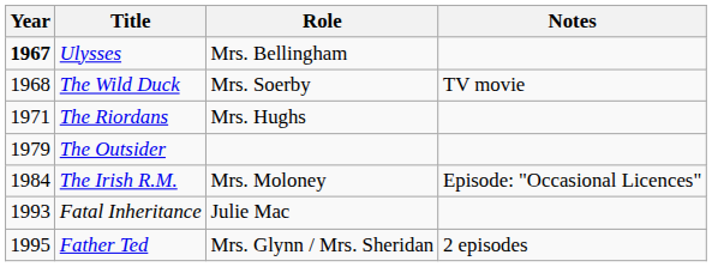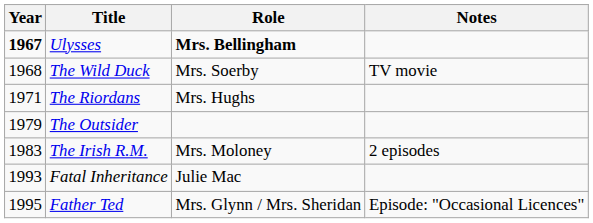Ulysses | Role: normal -> bold
The Irish R.M. | Year: 1984 -> 1983
The Irish R.M. | Notes: Episode: "Occasional Licences" -> 2 episodes
Father Ted | Notes: 2 episodes -> Episode: "Occasional Licences"
